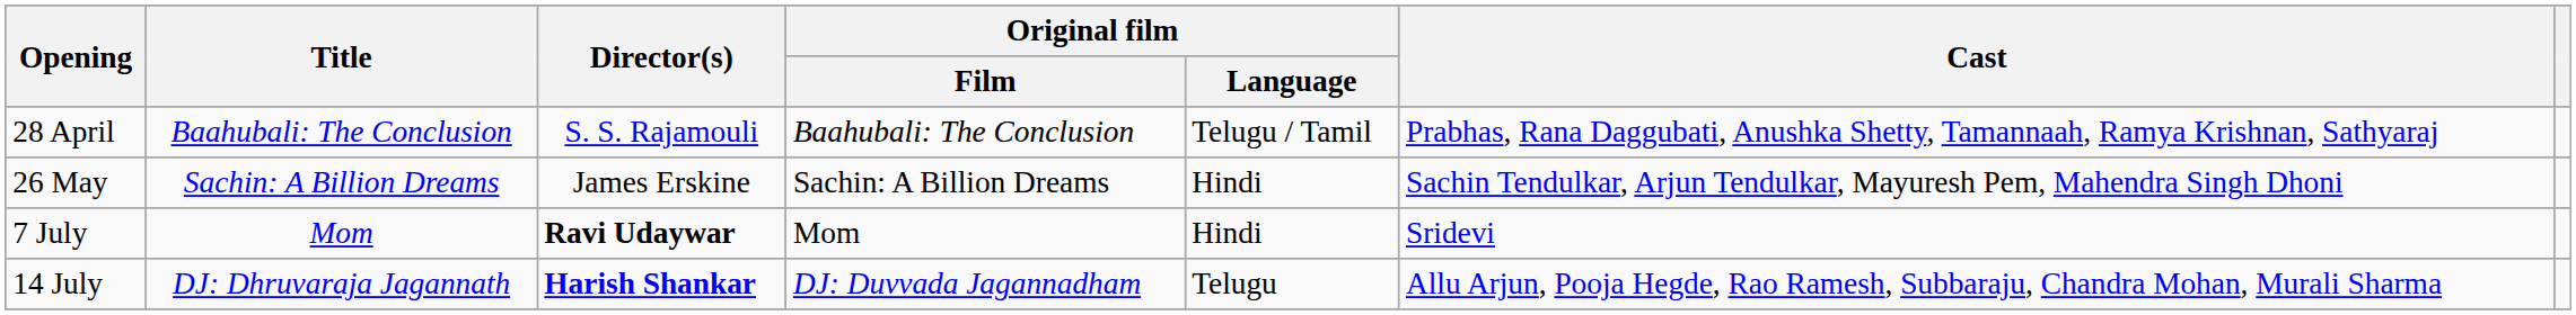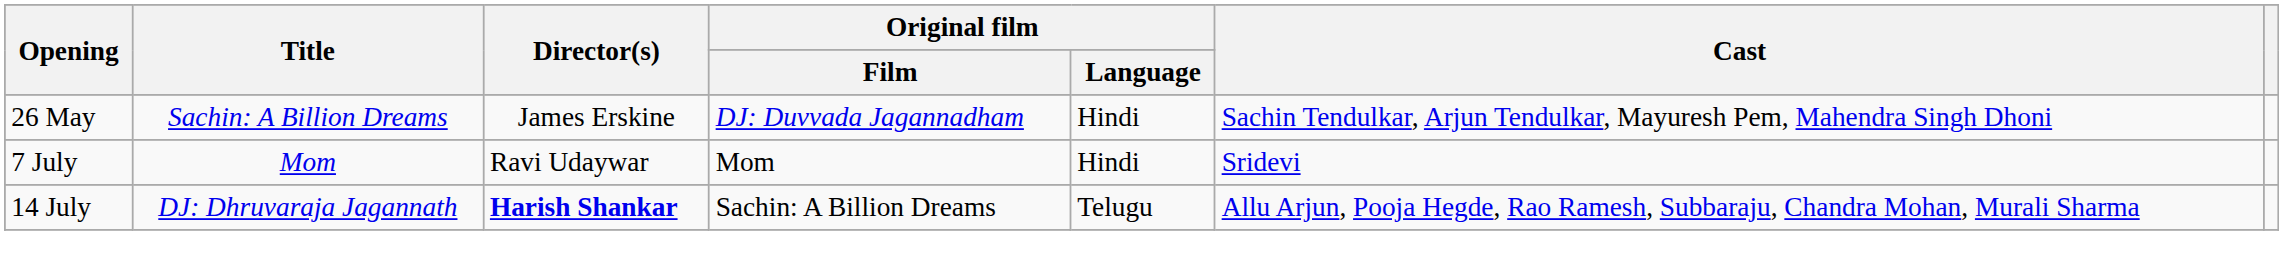- row: 28 April | Baahubali: The Conclusion | S. S. Rajamouli | Baahubali: The Conclusion | Telugu / Tamil | Prabhas, Rana Daggubati, Anushka Shetty, Tamannaah, Ramya Krishnan, Sathyaraj
26 May | Original film / Film: Sachin: A Billion Dreams -> DJ: Duvvada Jagannadham
7 July | Director(s): bold -> normal
14 July | Original film / Film: DJ: Duvvada Jagannadham -> Sachin: A Billion Dreams
